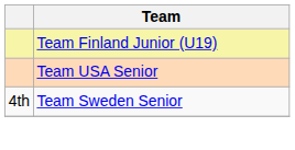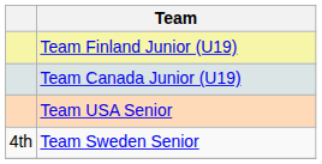+ row: Team Canada Junior (U19)
